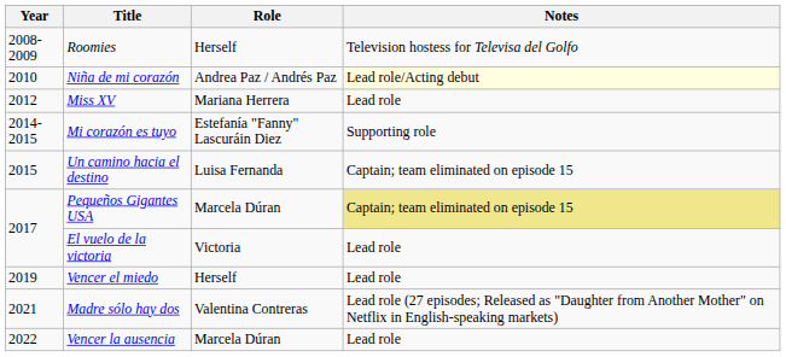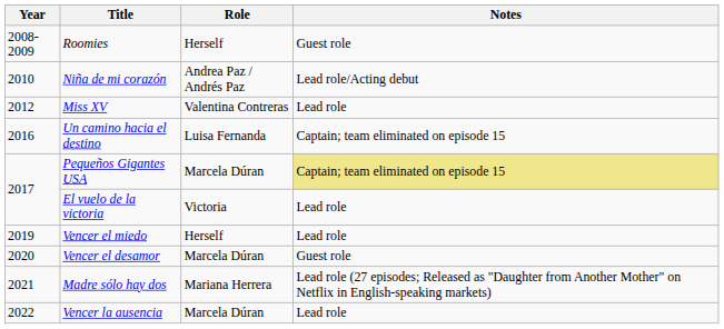Roomies | Notes: Television hostess for Televisa del Golfo -> Guest role
Niña de mi corazón | Notes: lightyellow background -> no background
Miss XV | Role: Mariana Herrera -> Valentina Contreras
- row: 2014-2015 | Mi corazón es tuyo | Estefanía "Fanny" Lascuráin Diez | Supporting role
Un camino hacia el destino | Year: 2015 -> 2016
+ row: 2020 | Vencer el desamor | Marcela Dúran | Guest role
Madre sólo hay dos | Role: Valentina Contreras -> Mariana Herrera
